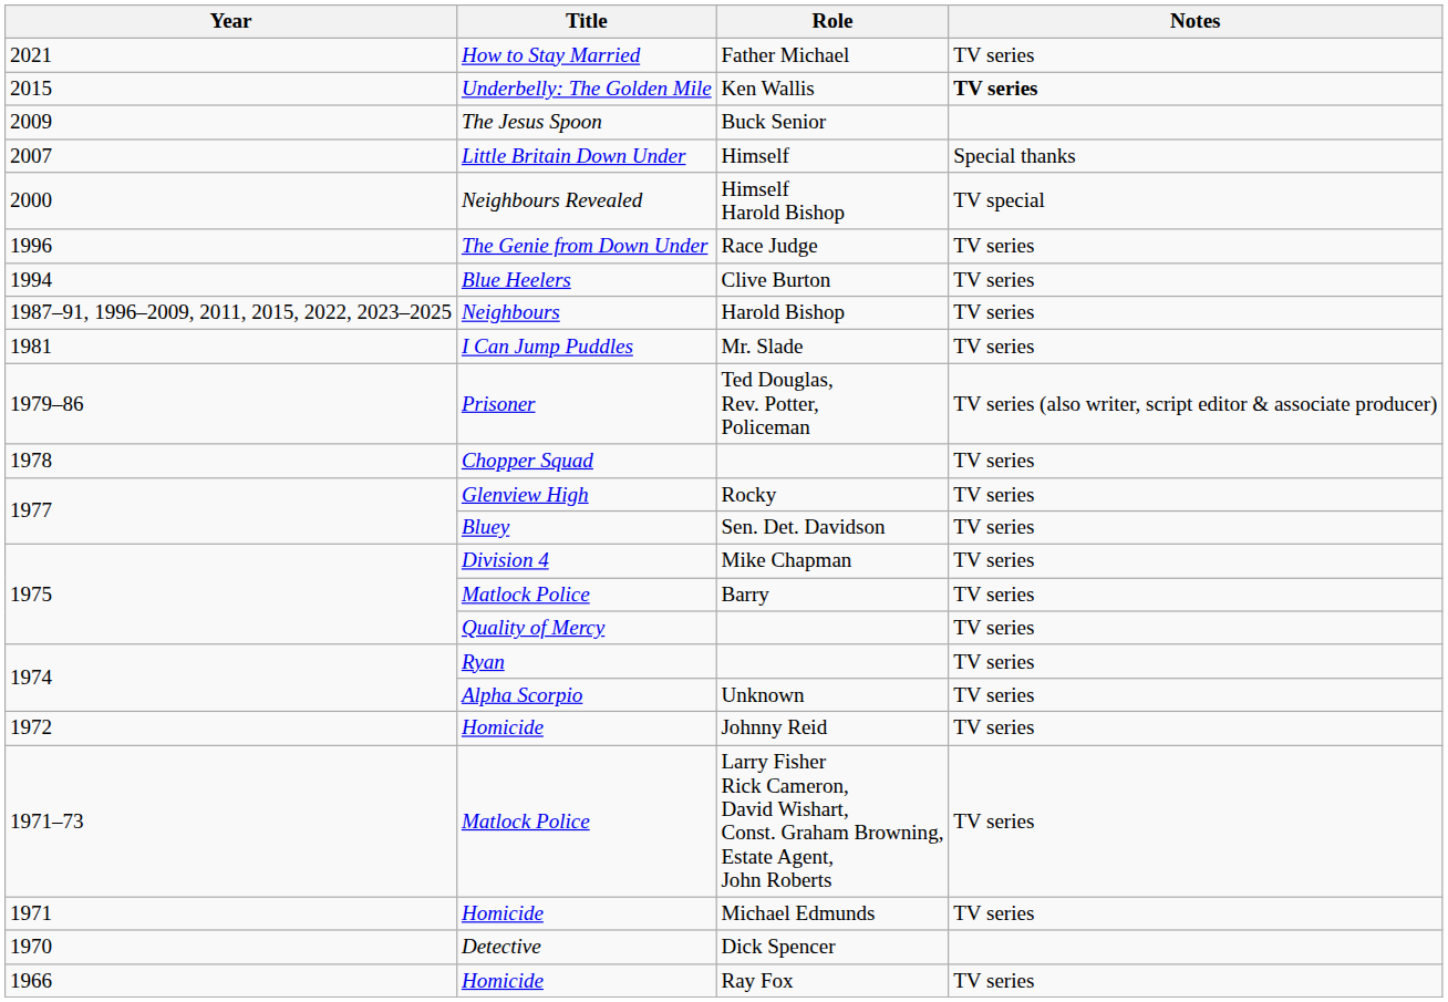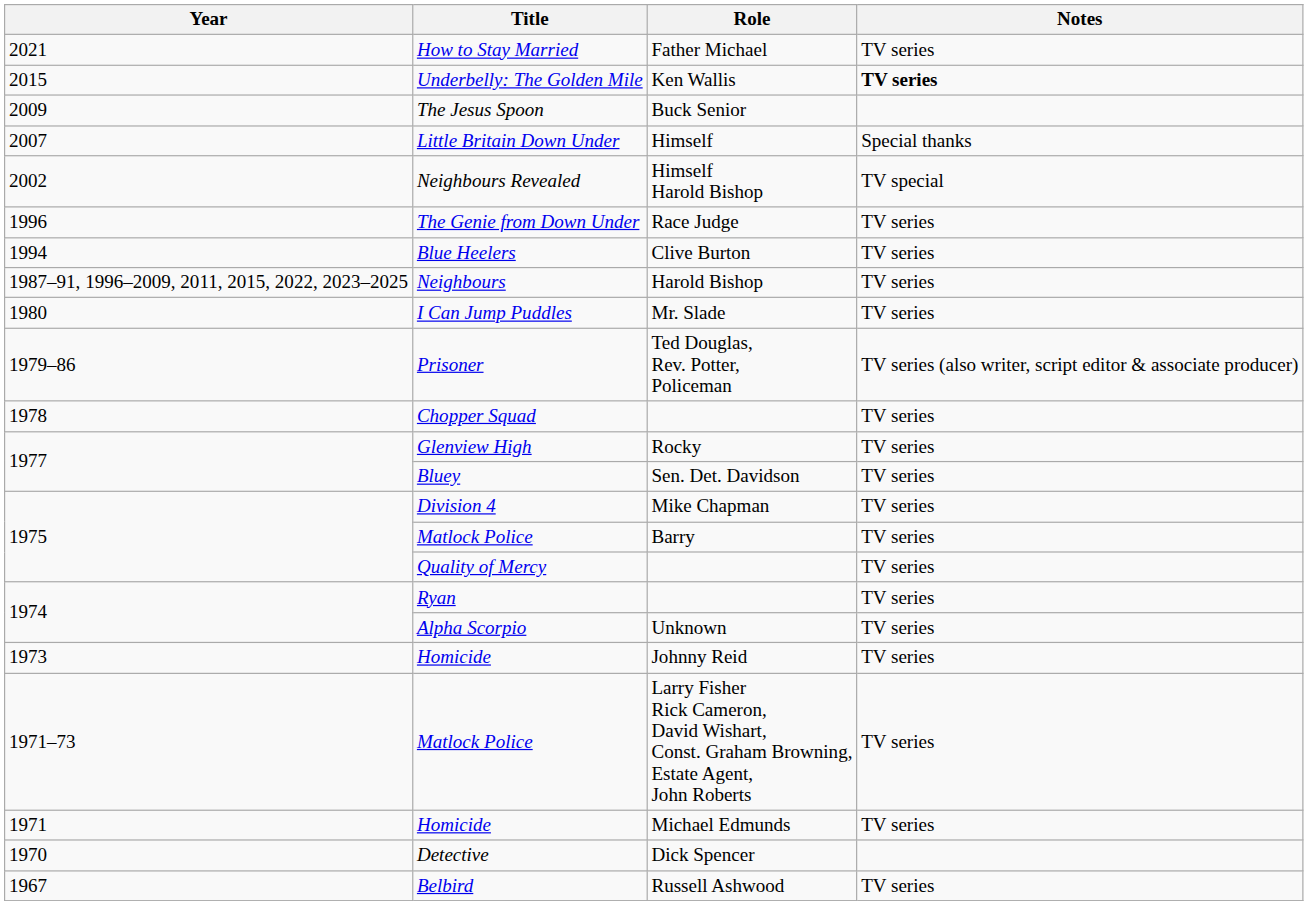Himself Harold Bishop | Year: 2000 -> 2002
Mr. Slade | Year: 1981 -> 1980
Johnny Reid | Year: 1972 -> 1973
+ row: 1967 | Belbird | Russell Ashwood | TV series
- row: 1966 | Homicide | Ray Fox | TV series
